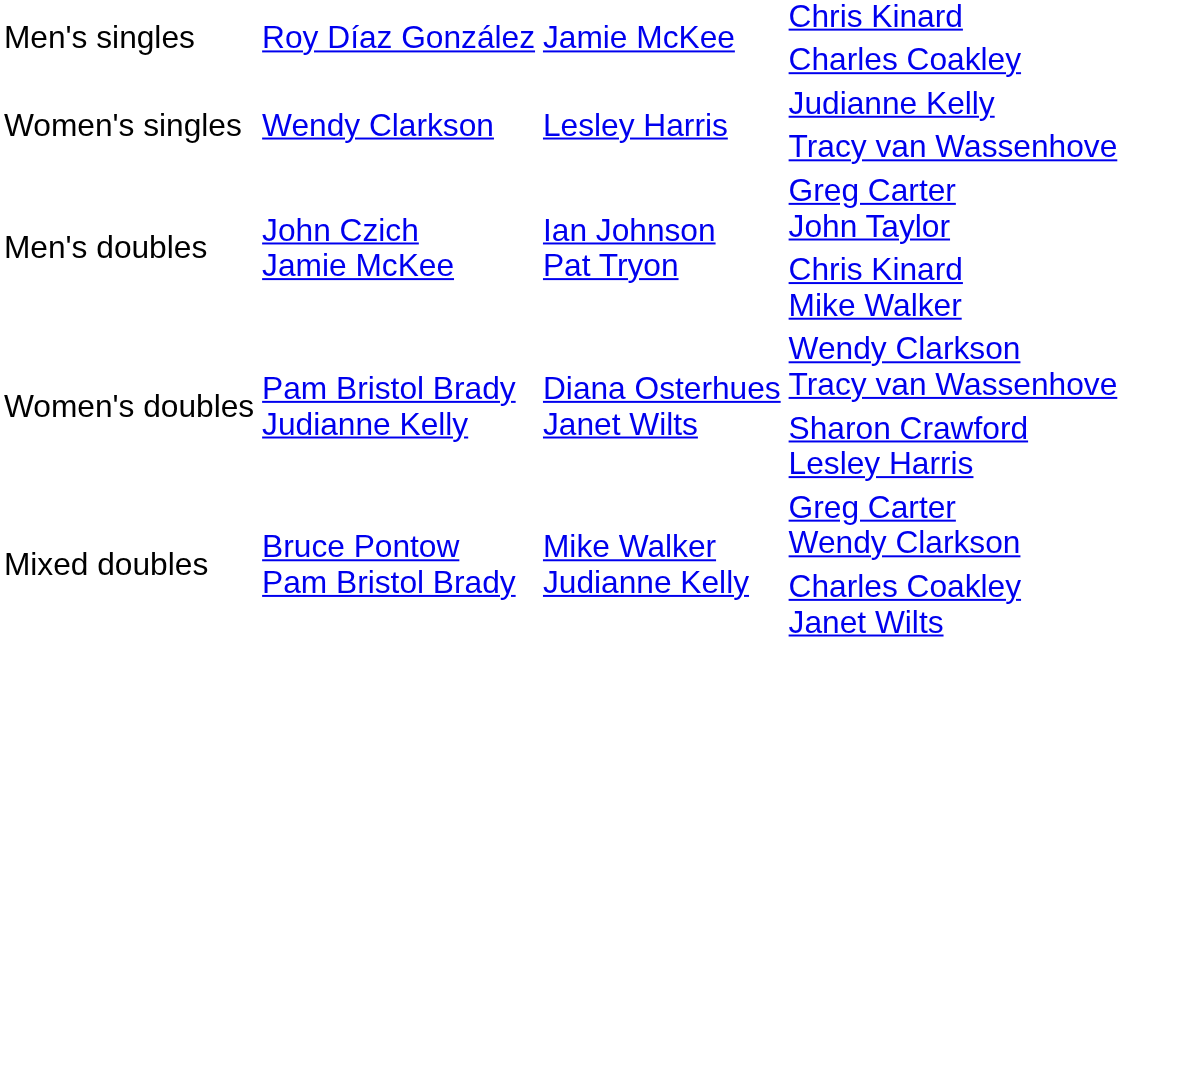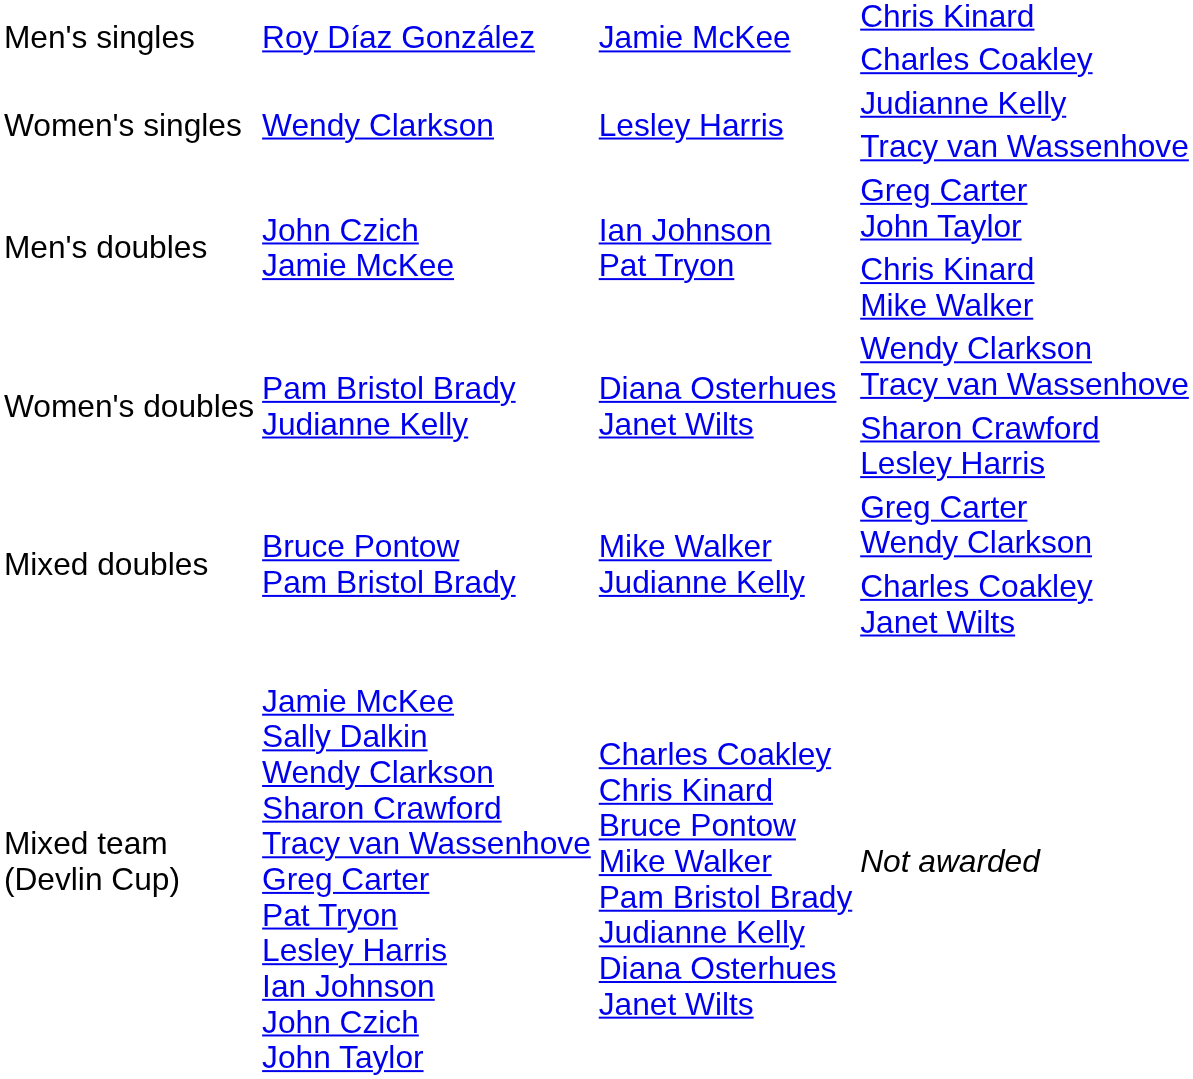+ row: Mixed team (Devlin Cup) | Jamie McKee Sally Dalkin Wendy Clarkson Sharon Crawford Tracy van Wassenhove Greg Carter Pat Tryon Lesley Harris Ian Johnson John Czich John Taylor | Charles Coakley Chris Kinard Bruce Pontow Mike Walker Pam Bristol Brady Judianne Kelly Diana Osterhues Janet Wilts | Not awarded
